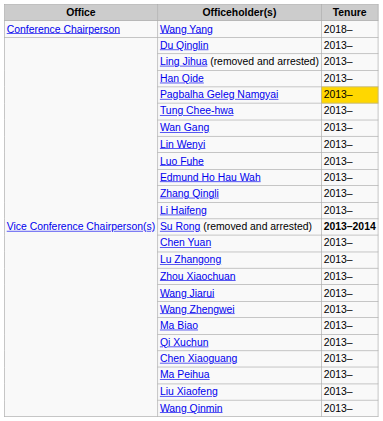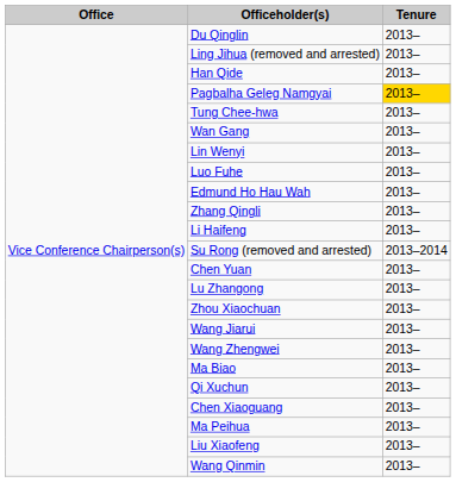- row: Conference Chairperson | Wang Yang | 2018–
Su Rong (removed and arrested) | Tenure: bold -> normal
